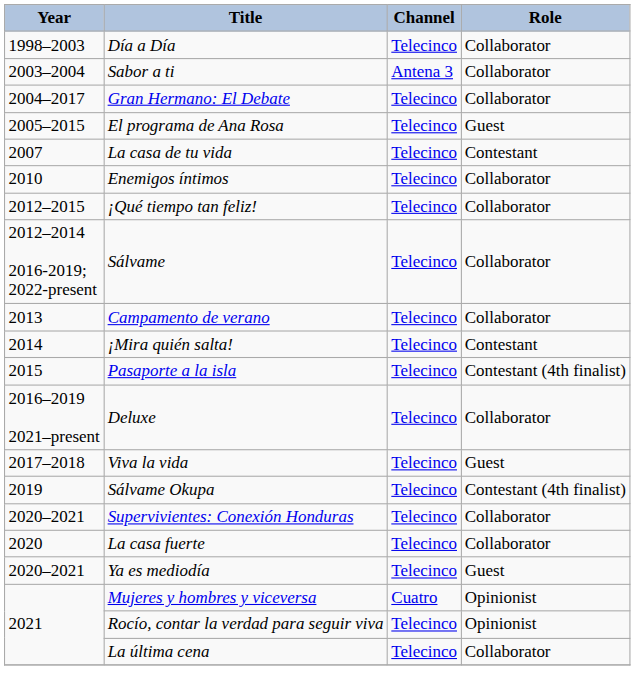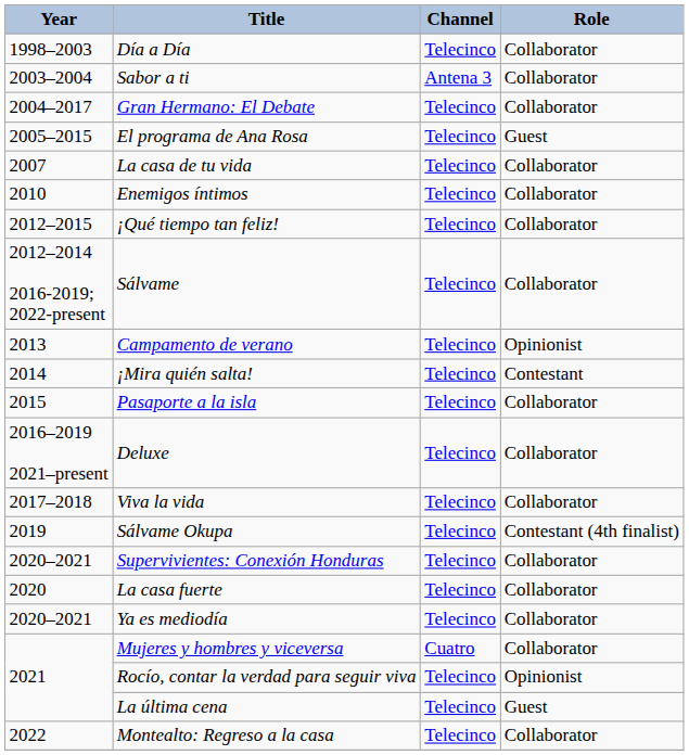La casa de tu vida | Role: Contestant -> Collaborator
Campamento de verano | Role: Collaborator -> Opinionist
Pasaporte a la isla | Role: Contestant (4th finalist) -> Collaborator
Viva la vida | Role: Guest -> Collaborator
Ya es mediodía | Role: Guest -> Collaborator
Mujeres y hombres y viceversa | Role: Opinionist -> Collaborator
La última cena | Role: Collaborator -> Guest
+ row: 2022 | Montealto: Regreso a la casa | Telecinco | Collaborator
